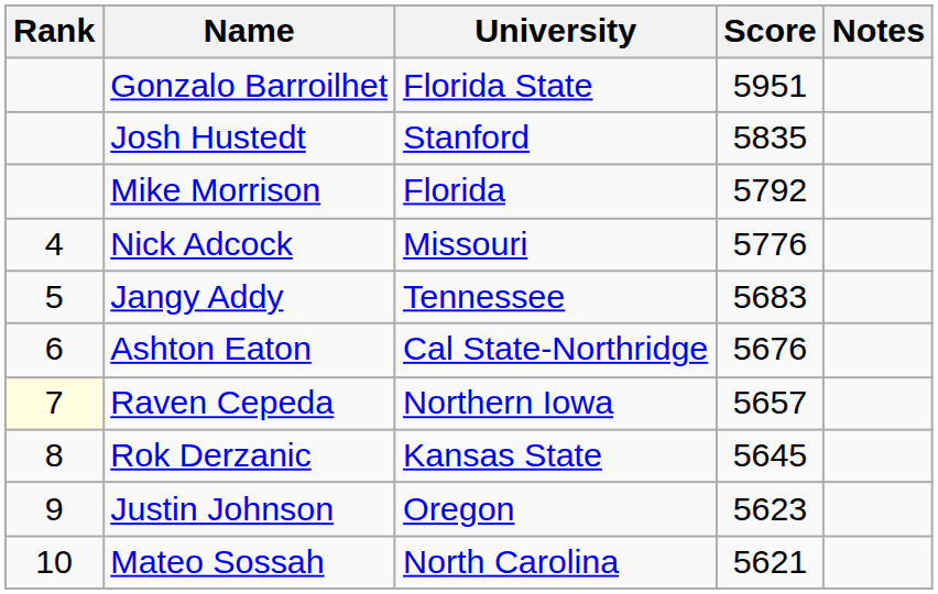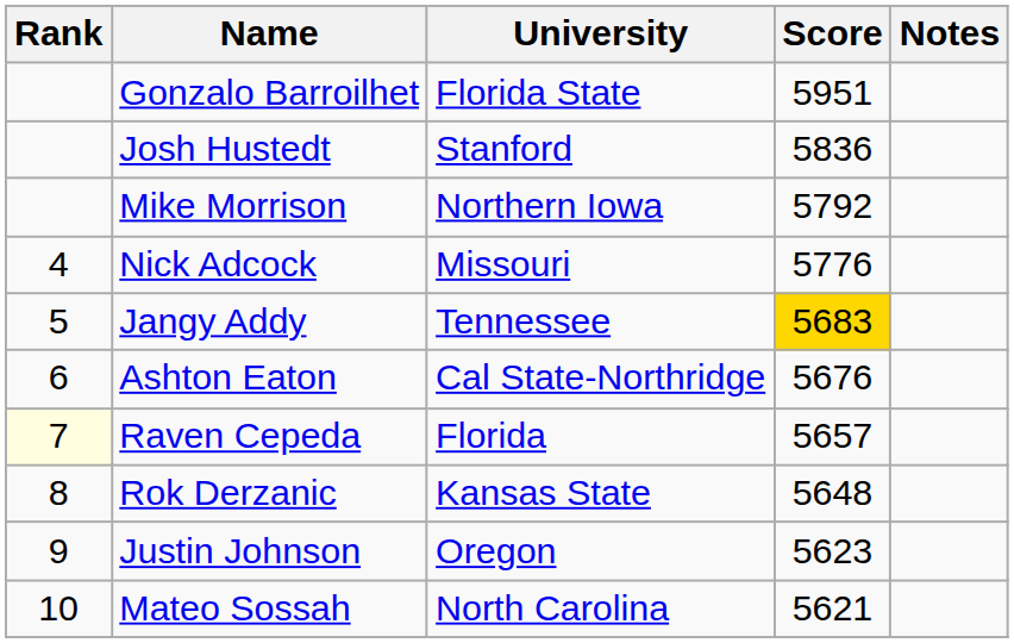Josh Hustedt | Score: 5835 -> 5836
Mike Morrison | University: Florida -> Northern Iowa
Jangy Addy | Score: no background -> gold background
Raven Cepeda | University: Northern Iowa -> Florida
Rok Derzanic | Score: 5645 -> 5648
